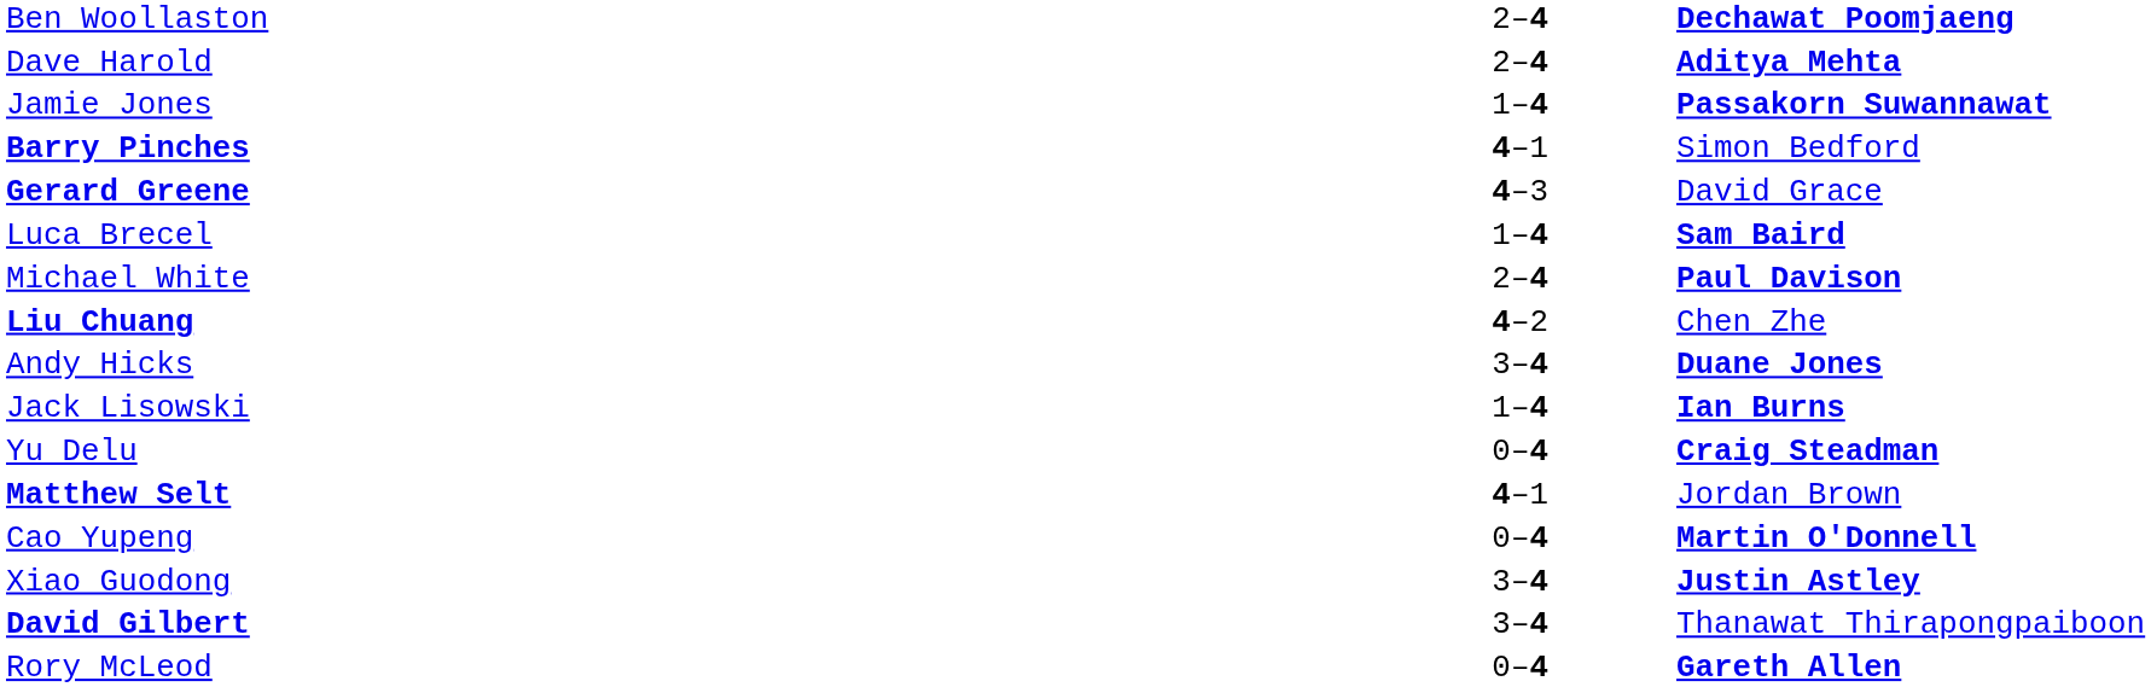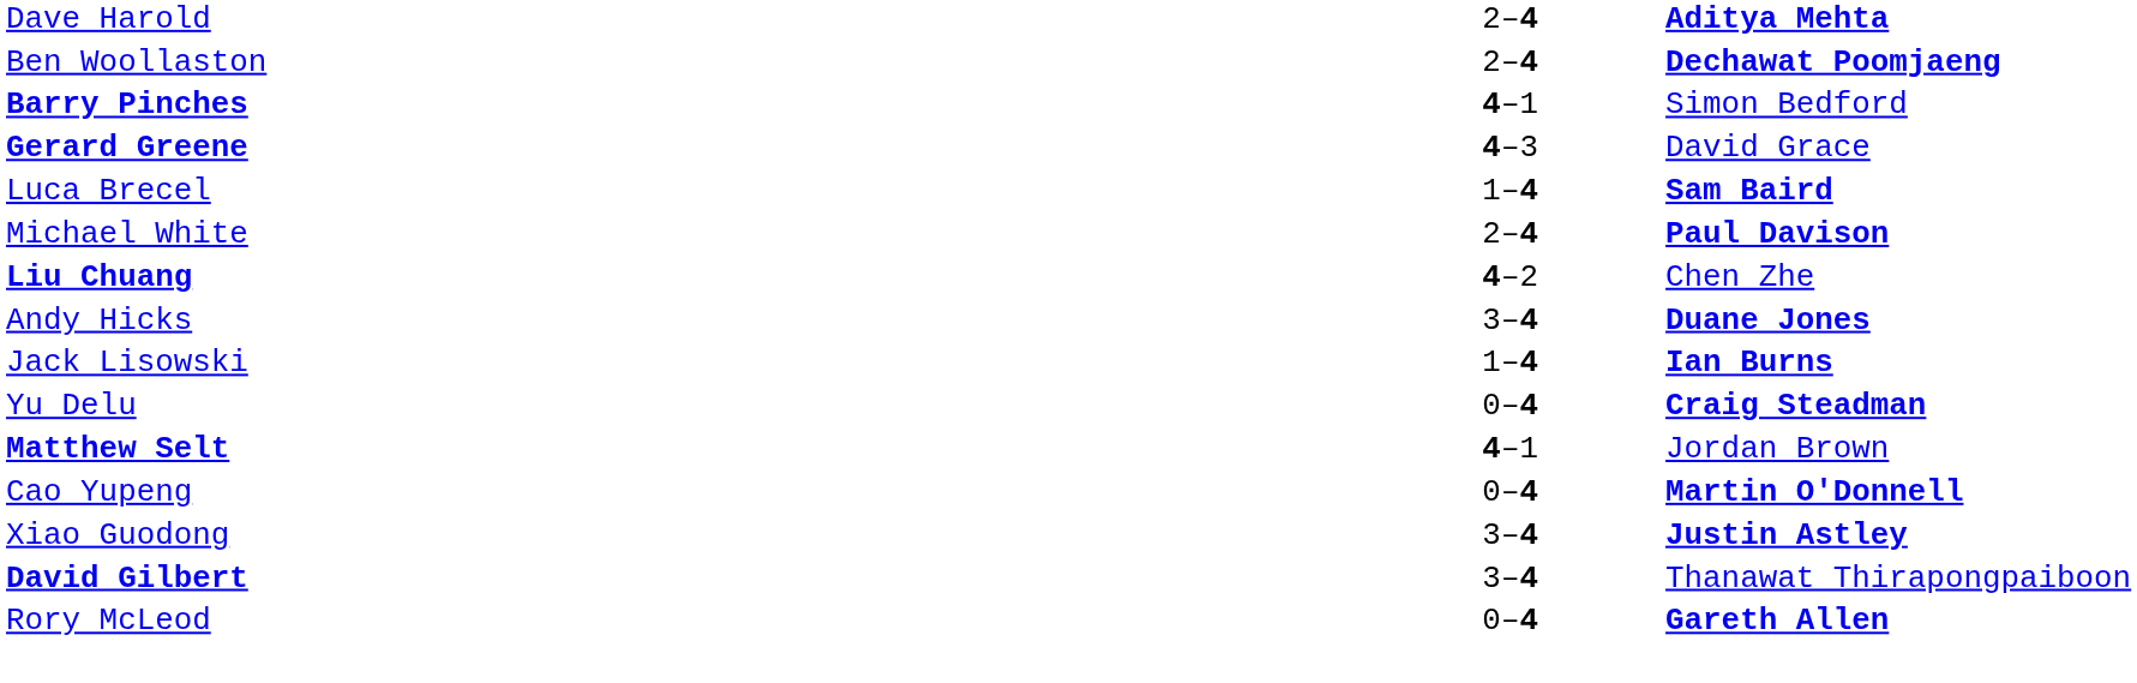rows swapped: Ben Woollaston <-> Dave Harold
- row: Jamie Jones | 1–4 | Passakorn Suwannawat
